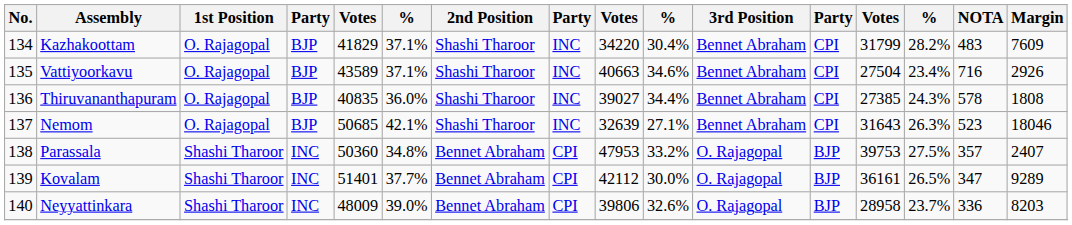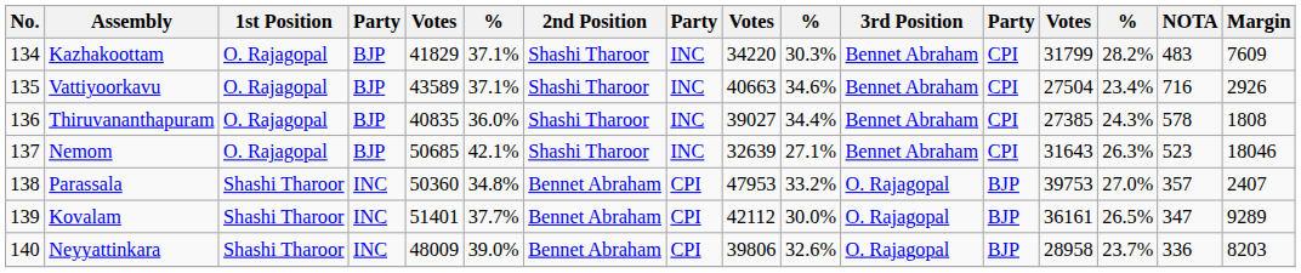Kazhakoottam | column 10: 30.4% -> 30.3%
Parassala | column 14: 27.5% -> 27.0%
